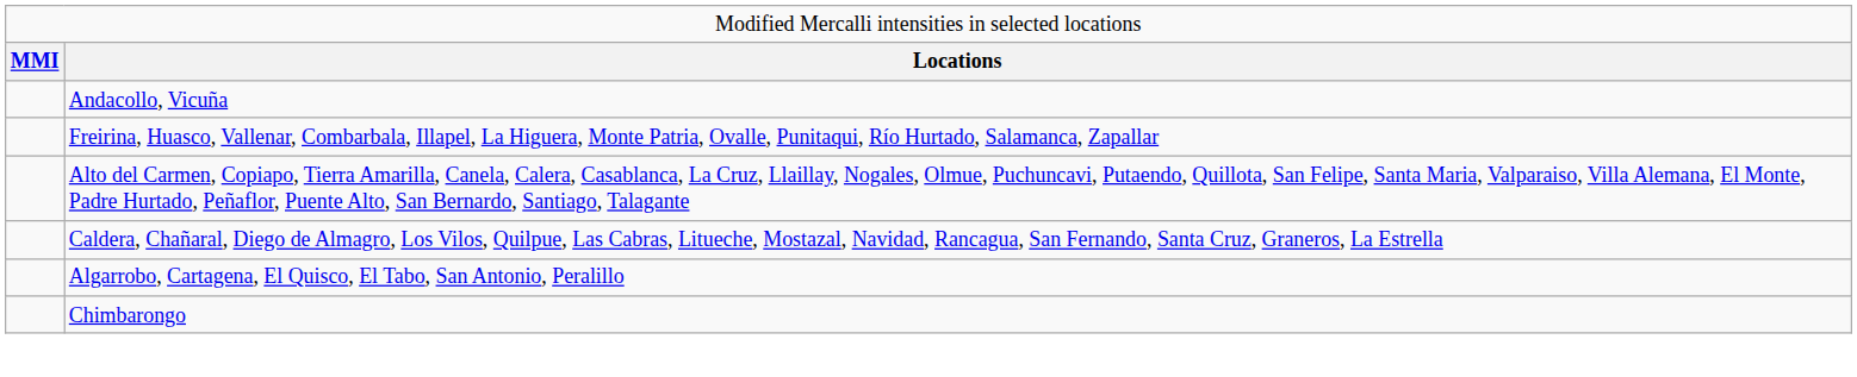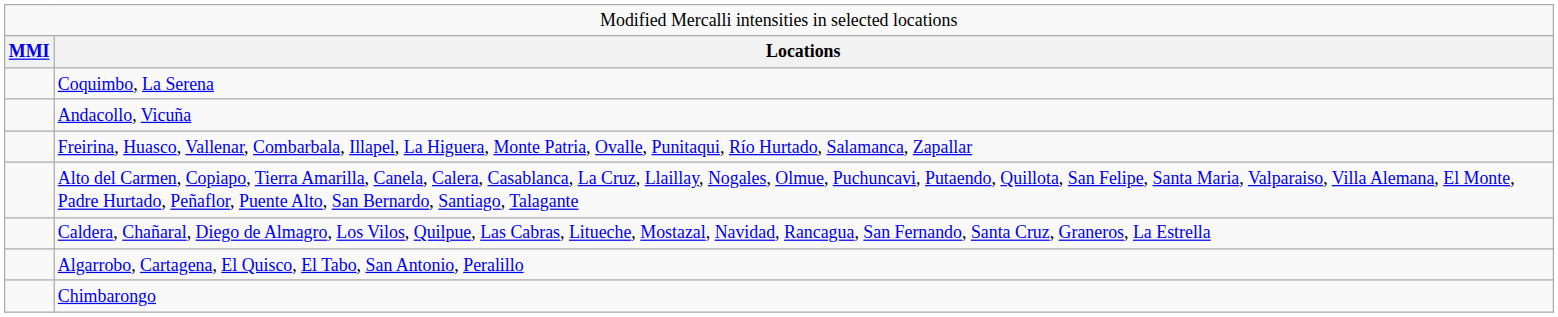+ row: Coquimbo, La Serena
